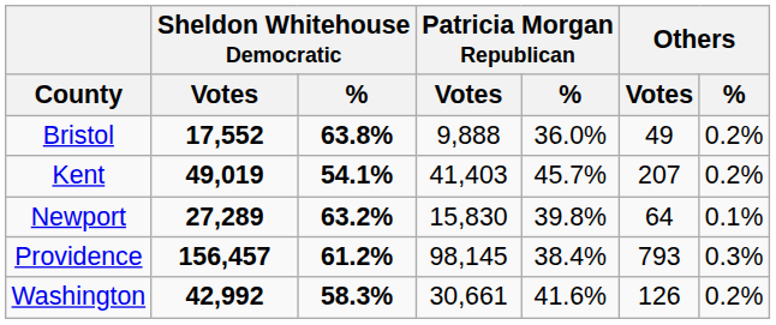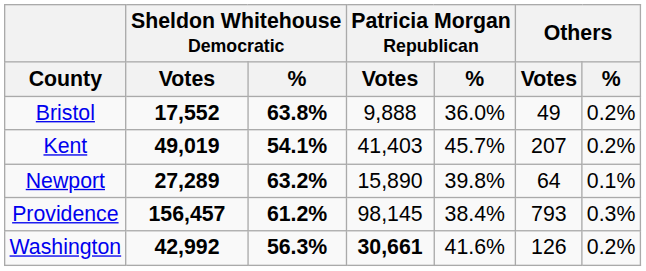Newport | Patricia Morgan Republican / Votes: 15,830 -> 15,890
Washington | Sheldon Whitehouse Democratic / %: 58.3% -> 56.3%
Washington | Patricia Morgan Republican / Votes: normal -> bold
